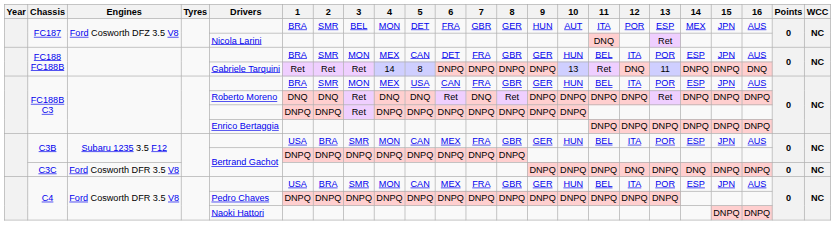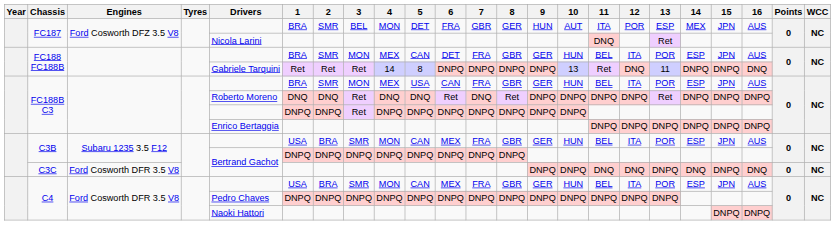C3C | 11: DNPQ -> DNQ
C3C | 16: DNPQ -> DNQ
